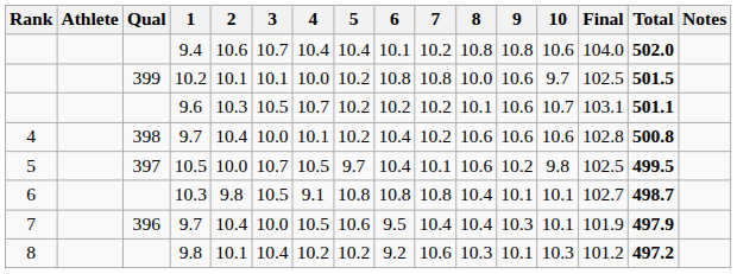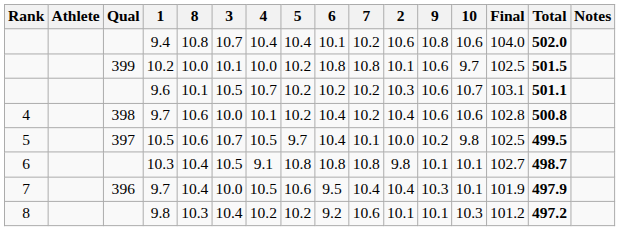columns swapped: 2 <-> 8
